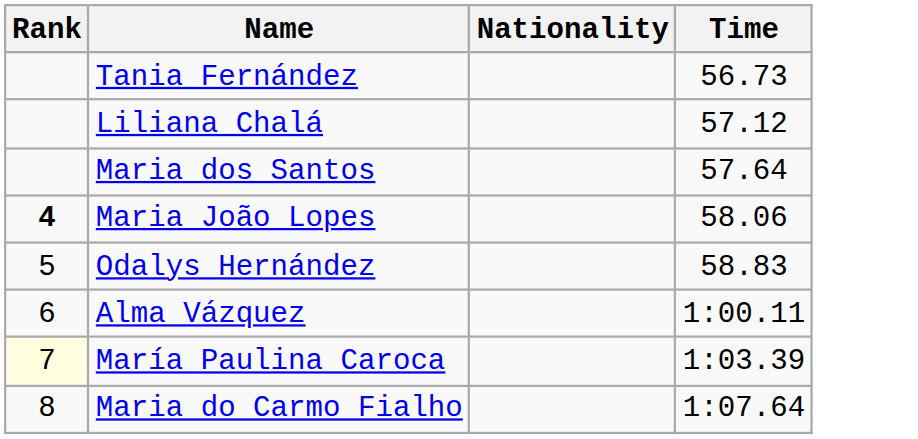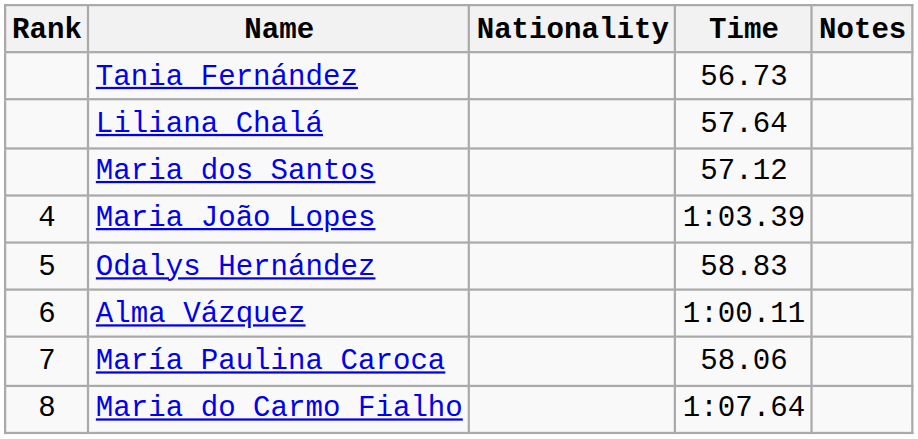+ column: Notes
Liliana Chalá | Time: 57.12 -> 57.64
Maria dos Santos | Time: 57.64 -> 57.12
Maria João Lopes | Rank: bold -> normal
Maria João Lopes | Time: 58.06 -> 1:03.39
María Paulina Caroca | Rank: lightyellow background -> no background
María Paulina Caroca | Time: 1:03.39 -> 58.06
